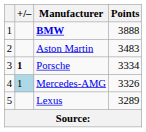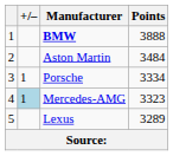Aston Martin | Points: 3483 -> 3484
Porsche | +/–: bold -> normal
Mercedes-AMG | Points: 3326 -> 3323
